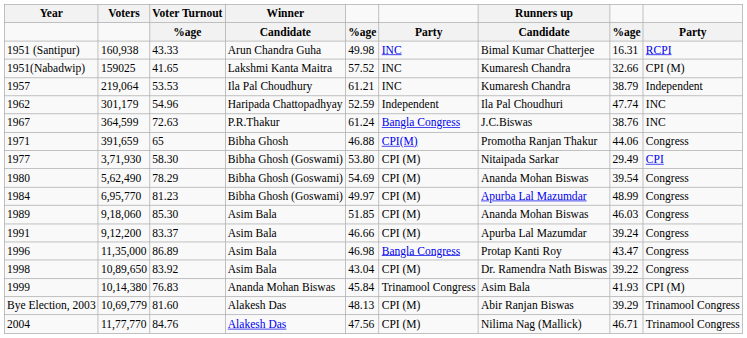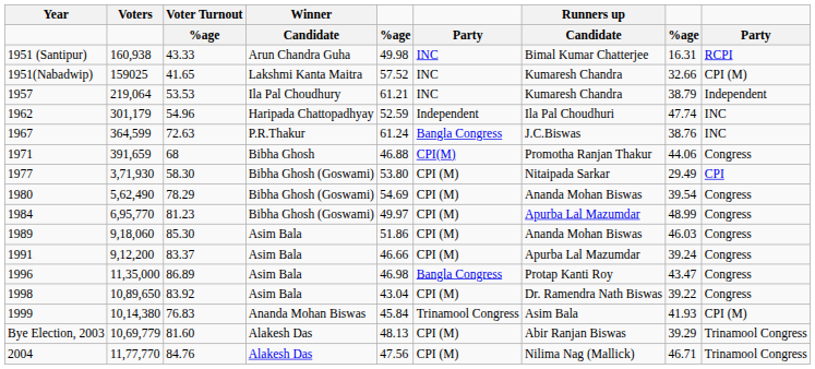1971 | Voter Turnout: 65 -> 68
1989 | column 5: 51.85 -> 51.86
